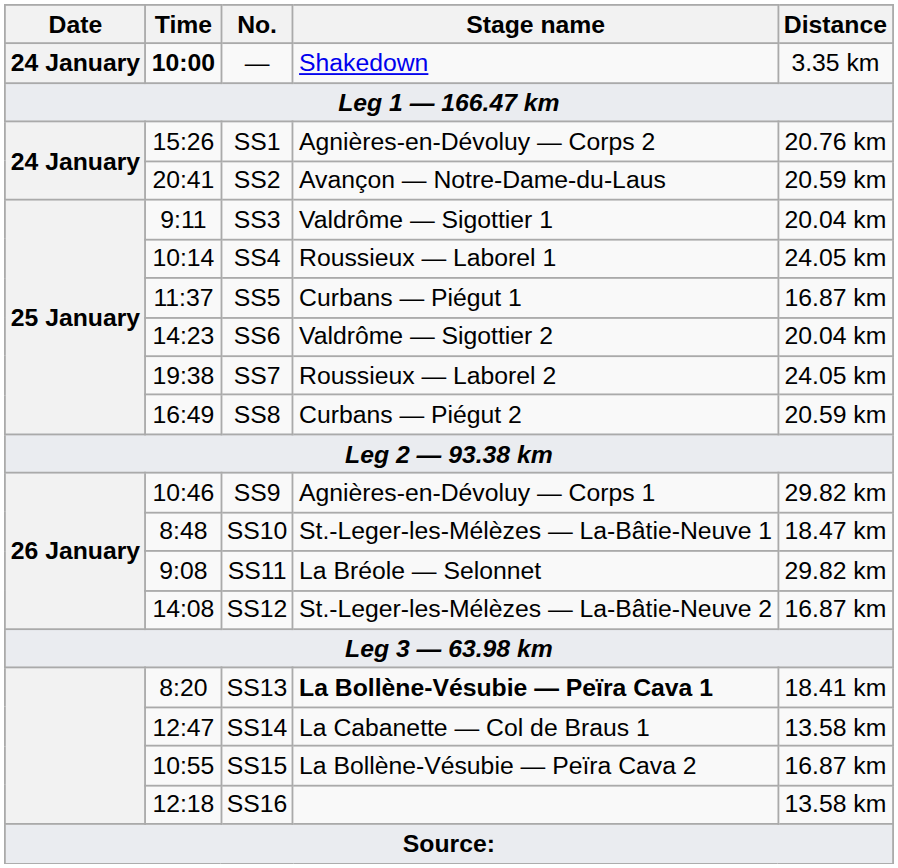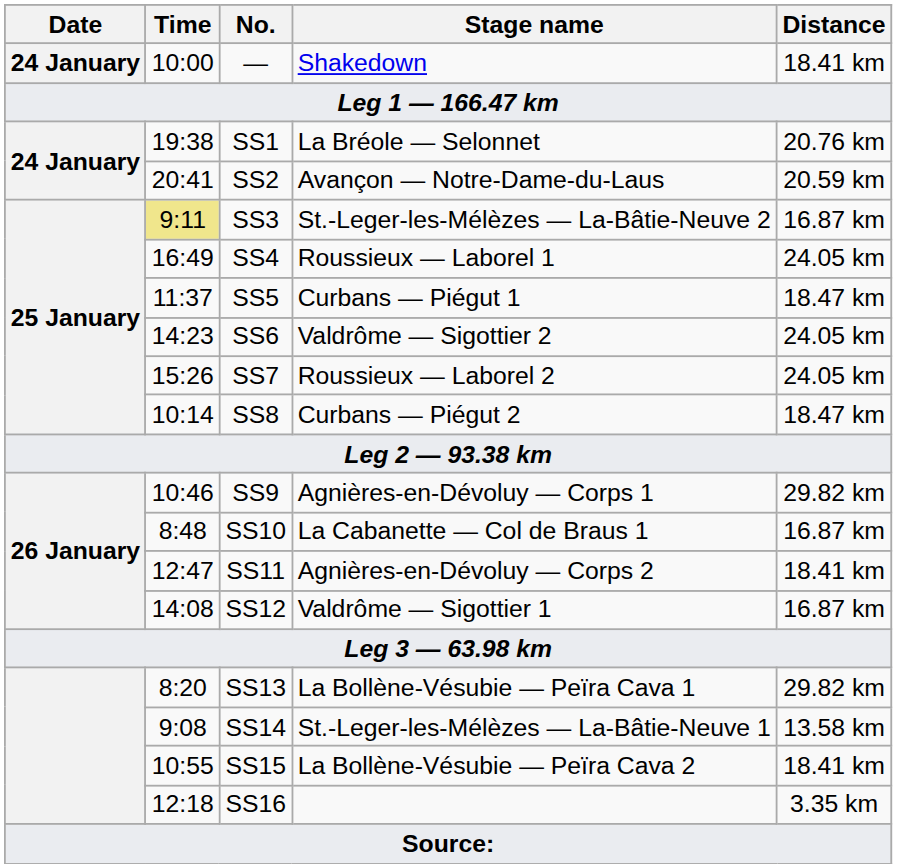— | Time: bold -> normal
— | Distance: 3.35 km -> 18.41 km
SS1 | Time: 15:26 -> 19:38
SS1 | Stage name: Agnières-en-Dévoluy — Corps 2 -> La Bréole — Selonnet
SS3 | Time: no background -> khaki background
SS3 | Stage name: Valdrôme — Sigottier 1 -> St.-Leger-les-Mélèzes — La-Bâtie-Neuve 2
SS3 | Distance: 20.04 km -> 16.87 km
SS4 | Time: 10:14 -> 16:49
SS5 | Distance: 16.87 km -> 18.47 km
SS6 | Distance: 20.04 km -> 24.05 km
SS7 | Time: 19:38 -> 15:26
SS8 | Time: 16:49 -> 10:14
SS8 | Distance: 20.59 km -> 18.47 km
SS10 | Stage name: St.-Leger-les-Mélèzes — La-Bâtie-Neuve 1 -> La Cabanette — Col de Braus 1
SS10 | Distance: 18.47 km -> 16.87 km
SS11 | Time: 9:08 -> 12:47
SS11 | Stage name: La Bréole — Selonnet -> Agnières-en-Dévoluy — Corps 2
SS11 | Distance: 29.82 km -> 18.41 km
SS12 | Stage name: St.-Leger-les-Mélèzes — La-Bâtie-Neuve 2 -> Valdrôme — Sigottier 1
SS13 | Stage name: bold -> normal
SS13 | Distance: 18.41 km -> 29.82 km
SS14 | Time: 12:47 -> 9:08
SS14 | Stage name: La Cabanette — Col de Braus 1 -> St.-Leger-les-Mélèzes — La-Bâtie-Neuve 1
SS15 | Distance: 16.87 km -> 18.41 km
SS16 | Distance: 13.58 km -> 3.35 km
